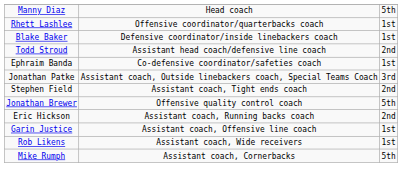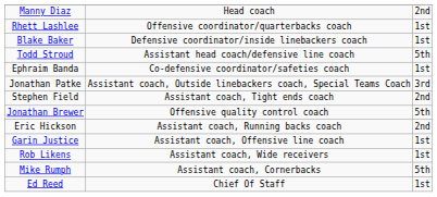Manny Diaz | column 3: 5th -> 2nd
Todd Stroud | column 3: 2nd -> 5th
+ row: Ed Reed | Chief Of Staff | 1st
